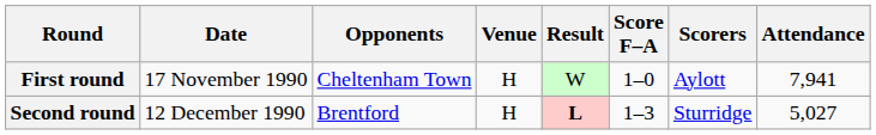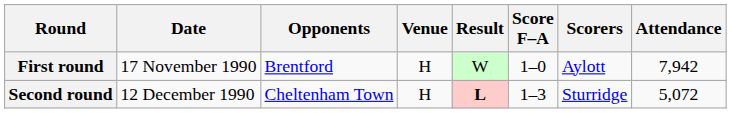First round | Opponents: Cheltenham Town -> Brentford
First round | Attendance: 7,941 -> 7,942
Second round | Opponents: Brentford -> Cheltenham Town
Second round | Attendance: 5,027 -> 5,072
